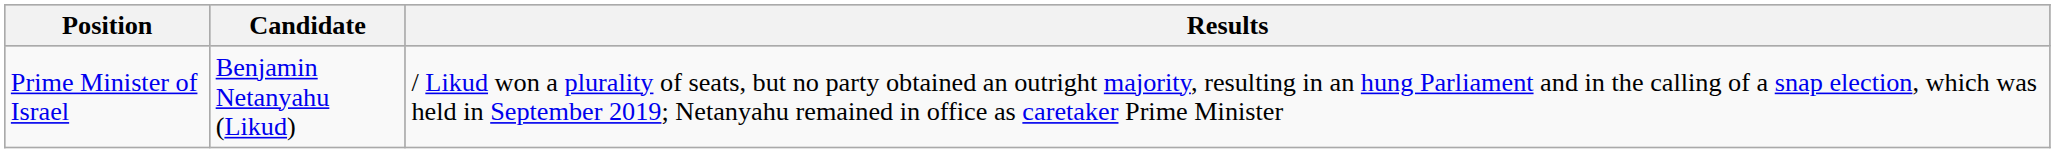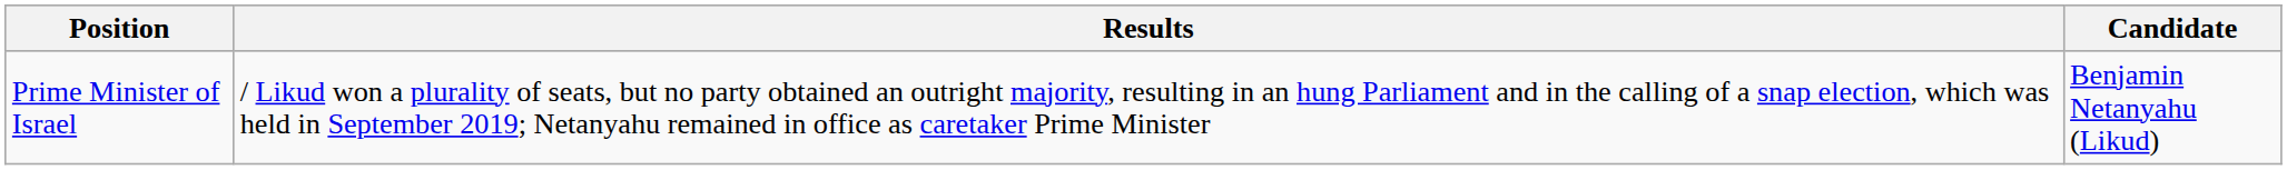columns swapped: Candidate <-> Results
